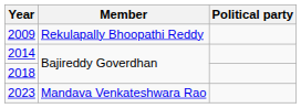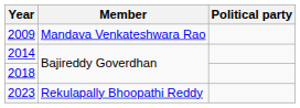2009 | Member: Rekulapally Bhoopathi Reddy -> Mandava Venkateshwara Rao
2023 | Member: Mandava Venkateshwara Rao -> Rekulapally Bhoopathi Reddy
